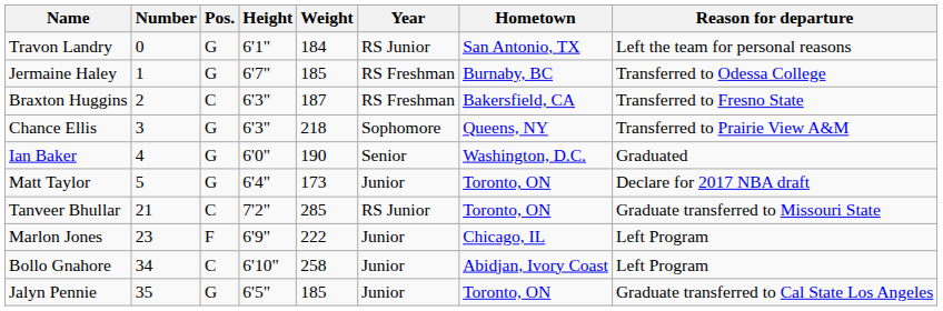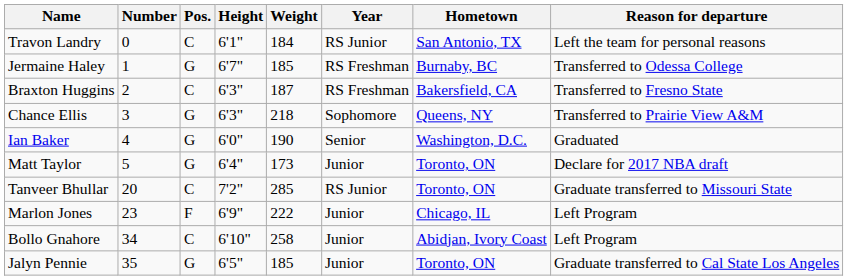Travon Landry | Pos.: G -> C
Tanveer Bhullar | Number: 21 -> 20
